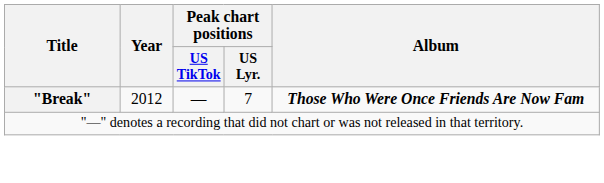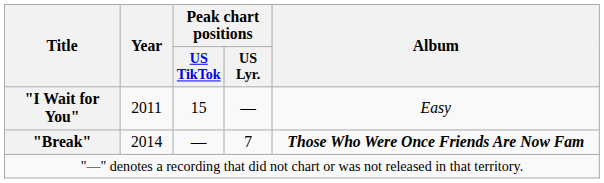+ row: "I Wait for You" | 2011 | 15 | — | Easy
"Break" | Year: 2012 -> 2014
